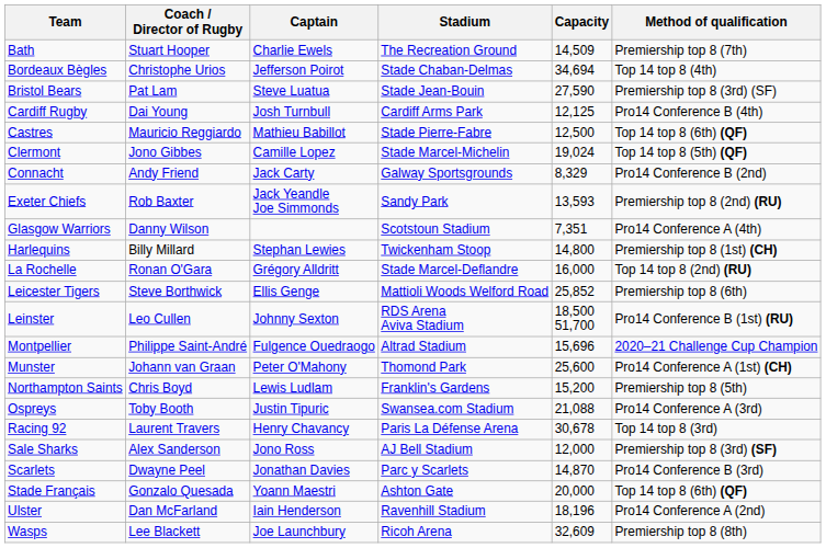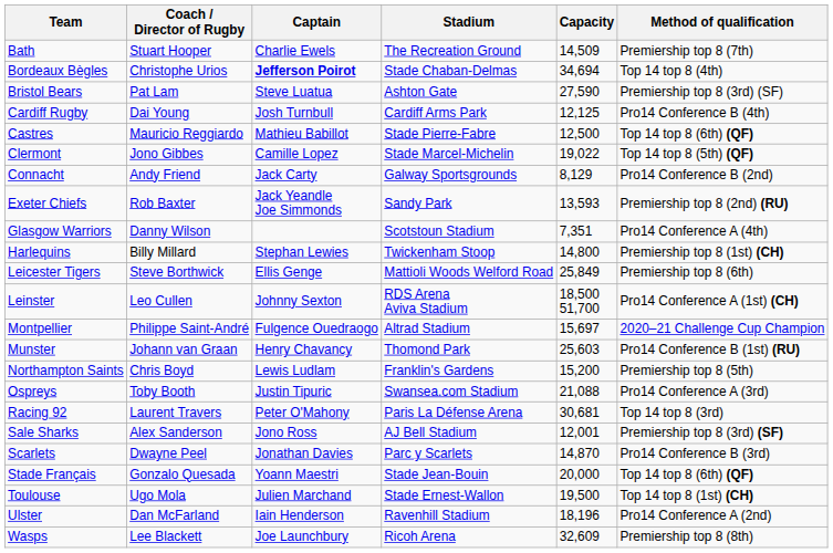Bordeaux Bègles | Captain: normal -> bold
Bristol Bears | Stadium: Stade Jean-Bouin -> Ashton Gate
Clermont | Capacity: 19,024 -> 19,022
Connacht | Capacity: 8,329 -> 8,129
- row: La Rochelle | Ronan O'Gara | Grégory Alldritt | Stade Marcel-Deflandre | 16,000 | Top 14 top 8 (2nd) (RU)
Leicester Tigers | Capacity: 25,852 -> 25,849
Leinster | Method of qualification: Pro14 Conference B (1st) (RU) -> Pro14 Conference A (1st) (CH)
Montpellier | Capacity: 15,696 -> 15,697
Munster | Captain: Peter O'Mahony -> Henry Chavancy
Munster | Capacity: 25,600 -> 25,603
Munster | Method of qualification: Pro14 Conference A (1st) (CH) -> Pro14 Conference B (1st) (RU)
Racing 92 | Captain: Henry Chavancy -> Peter O'Mahony
Racing 92 | Capacity: 30,678 -> 30,681
Sale Sharks | Capacity: 12,000 -> 12,001
Stade Français | Stadium: Ashton Gate -> Stade Jean-Bouin
+ row: Toulouse | Ugo Mola | Julien Marchand | Stade Ernest-Wallon | 19,500 | Top 14 top 8 (1st) (CH)
